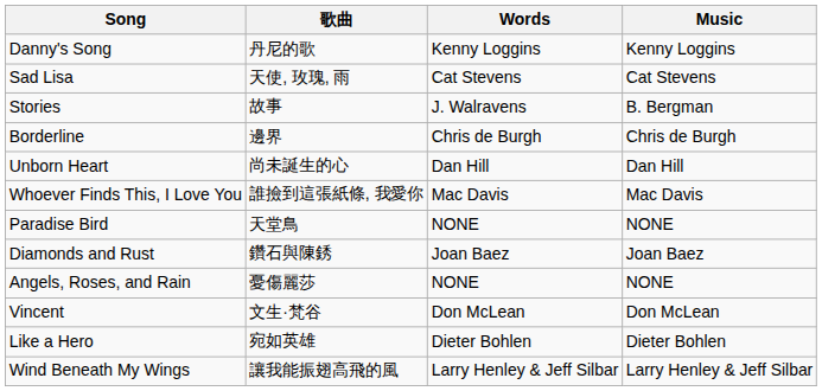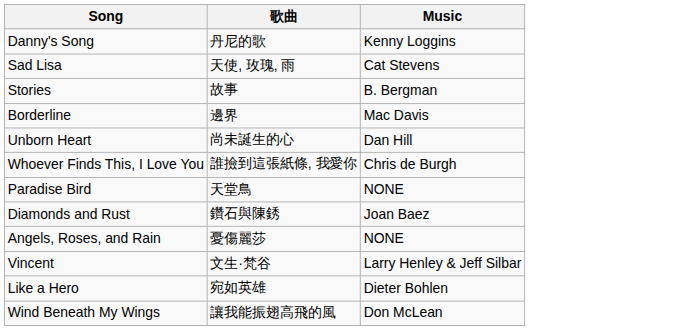- column: Words | Kenny Loggins | Cat Stevens | J. Walravens | Chris de Burgh | Dan Hill | Mac Davis | NONE | Joan Baez | NONE | Don McLean | Dieter Bohlen | Larry Henley & Jeff Silbar
Borderline | Music: Chris de Burgh -> Mac Davis
Whoever Finds This, I Love You | Music: Mac Davis -> Chris de Burgh
Vincent | Music: Don McLean -> Larry Henley & Jeff Silbar
Wind Beneath My Wings | Music: Larry Henley & Jeff Silbar -> Don McLean
